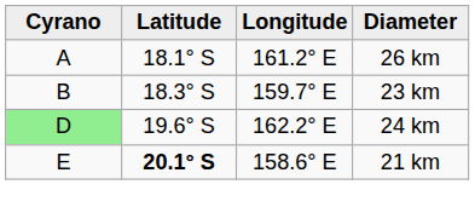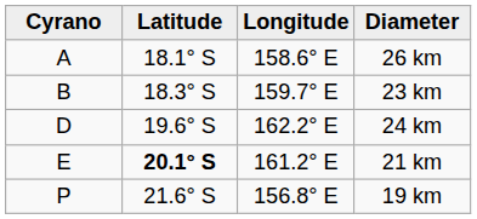26 km | Longitude: 161.2° E -> 158.6° E
24 km | Cyrano: lightgreen background -> no background
21 km | Longitude: 158.6° E -> 161.2° E
+ row: P | 21.6° S | 156.8° E | 19 km
